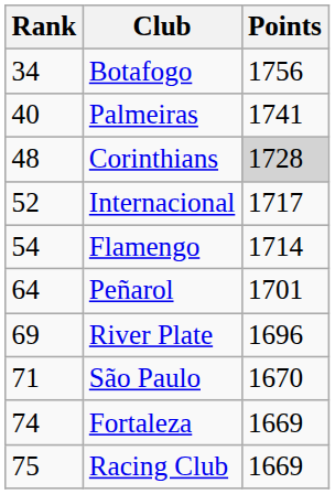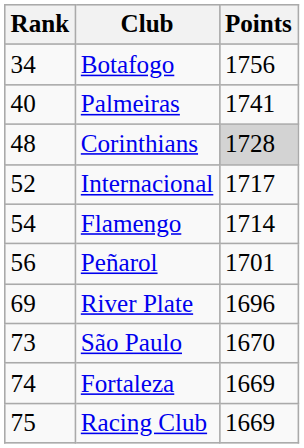Peñarol | Rank: 64 -> 56
São Paulo | Rank: 71 -> 73
